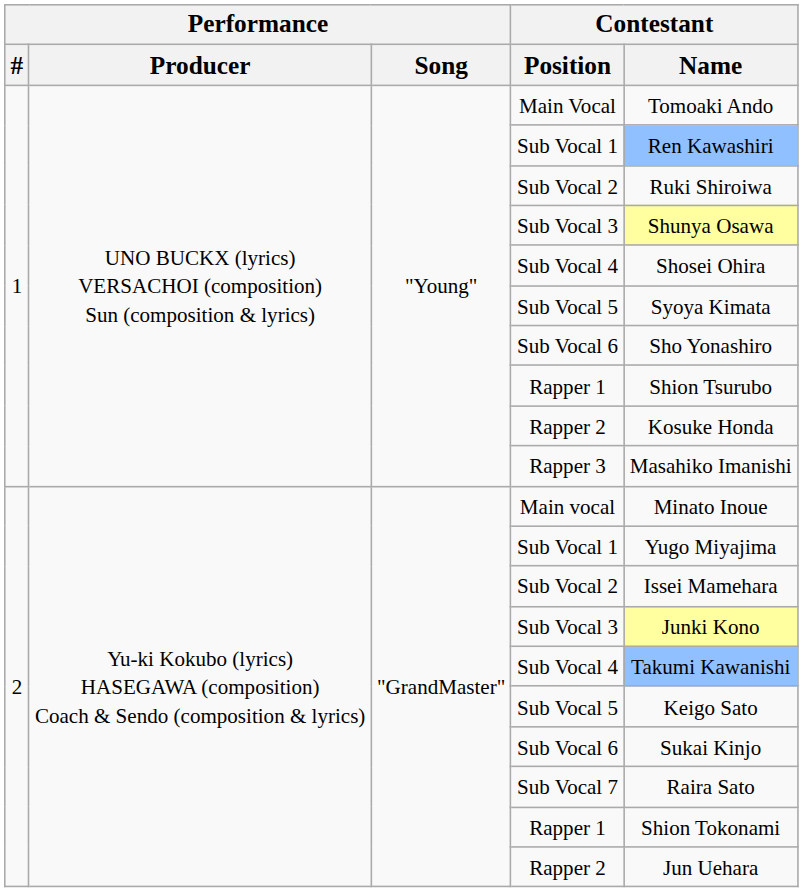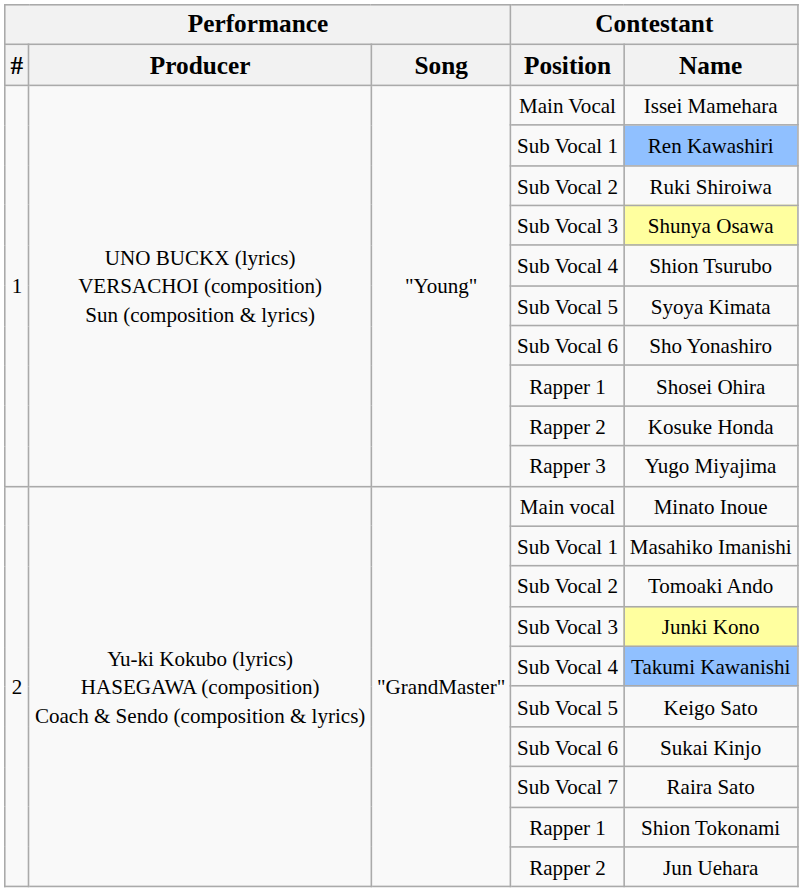Main Vocal | Contestant / Name: Tomoaki Ando -> Issei Mamehara
1 / Sub Vocal 4 | Contestant / Name: Shosei Ohira -> Shion Tsurubo
1 / Rapper 1 | Contestant / Name: Shion Tsurubo -> Shosei Ohira
Rapper 3 | Contestant / Name: Masahiko Imanishi -> Yugo Miyajima
2 / Sub Vocal 1 | Contestant / Name: Yugo Miyajima -> Masahiko Imanishi
2 / Sub Vocal 2 | Contestant / Name: Issei Mamehara -> Tomoaki Ando
